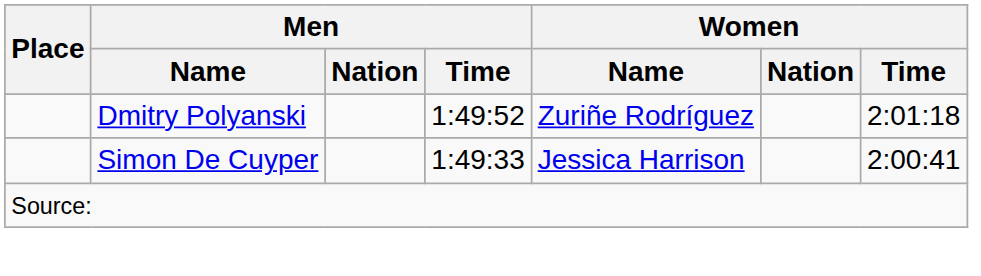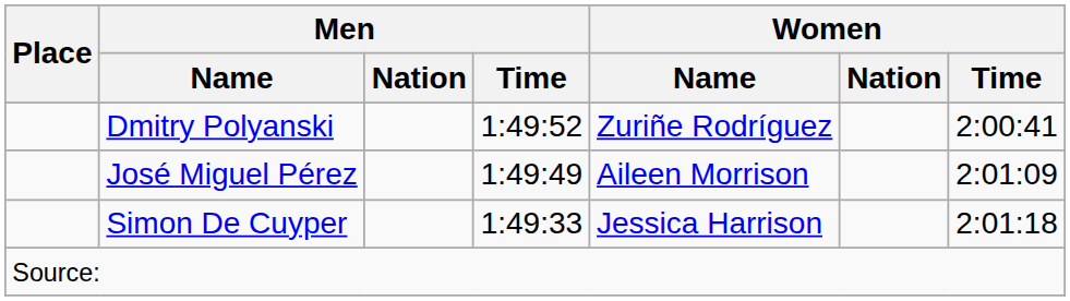Dmitry Polyanski | Women / Time: 2:01:18 -> 2:00:41
+ row: José Miguel Pérez | 1:49:49 | Aileen Morrison | 2:01:09
Simon De Cuyper | Women / Time: 2:00:41 -> 2:01:18
